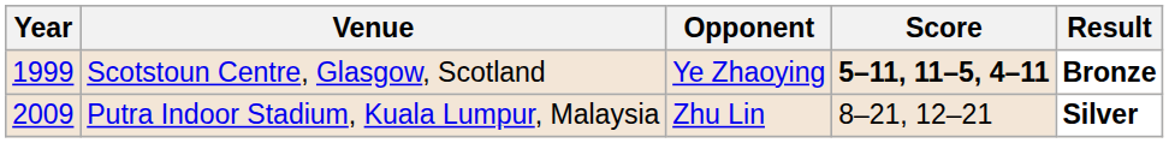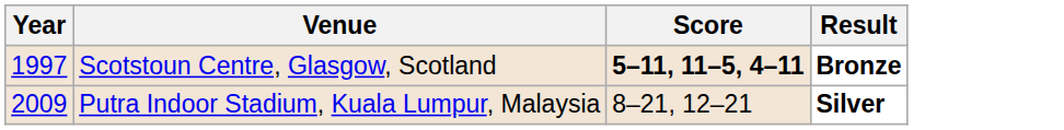- column: Opponent | Ye Zhaoying | Zhu Lin
Scotstoun Centre, Glasgow, Scotland | Year: 1999 -> 1997
